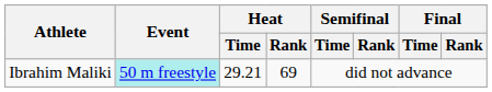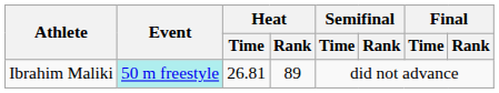Ibrahim Maliki | Heat / Time: 29.21 -> 26.81
Ibrahim Maliki | Heat / Rank: 69 -> 89
